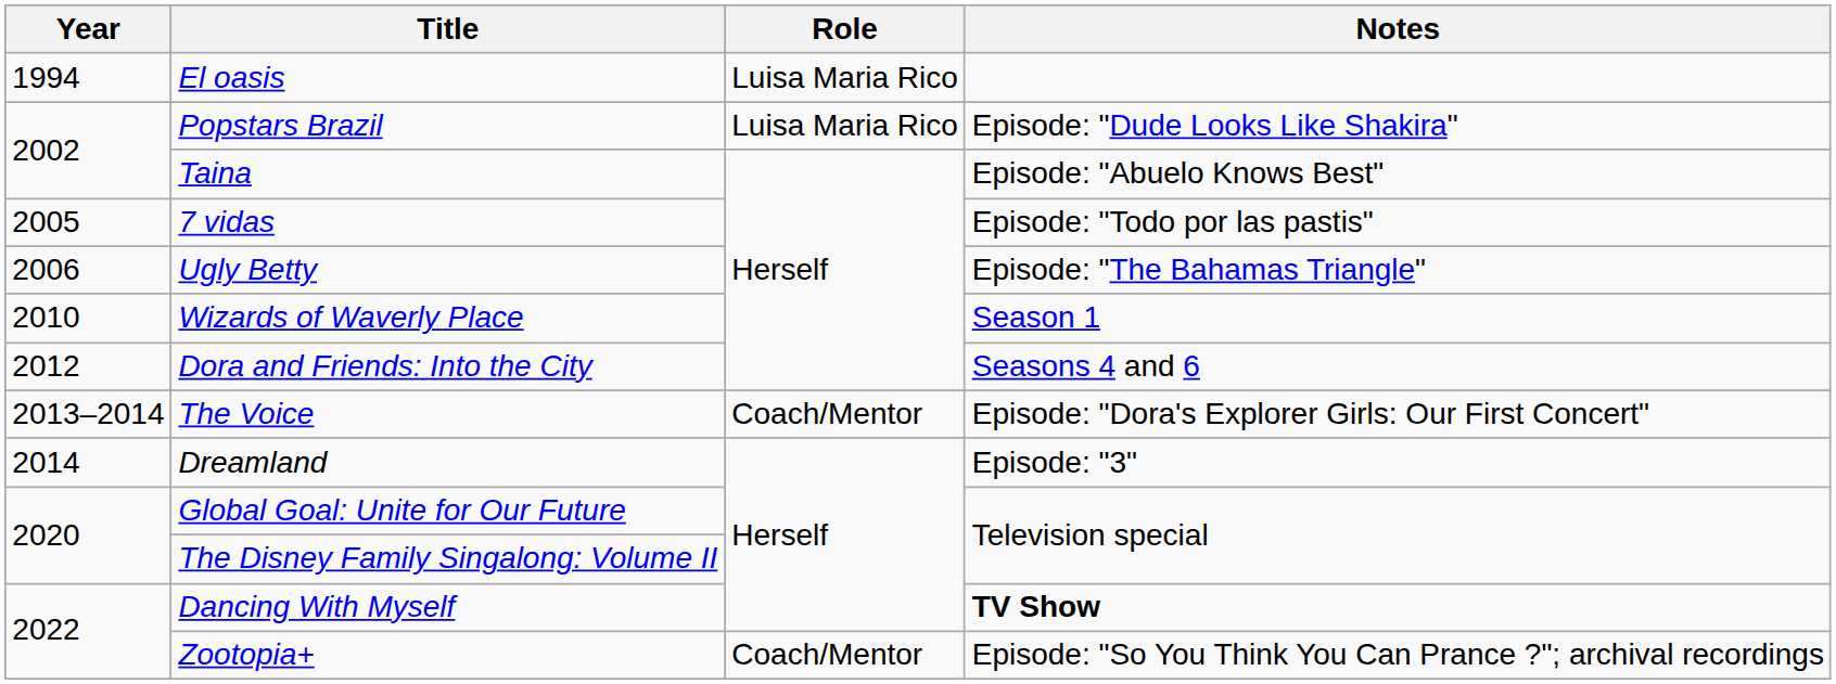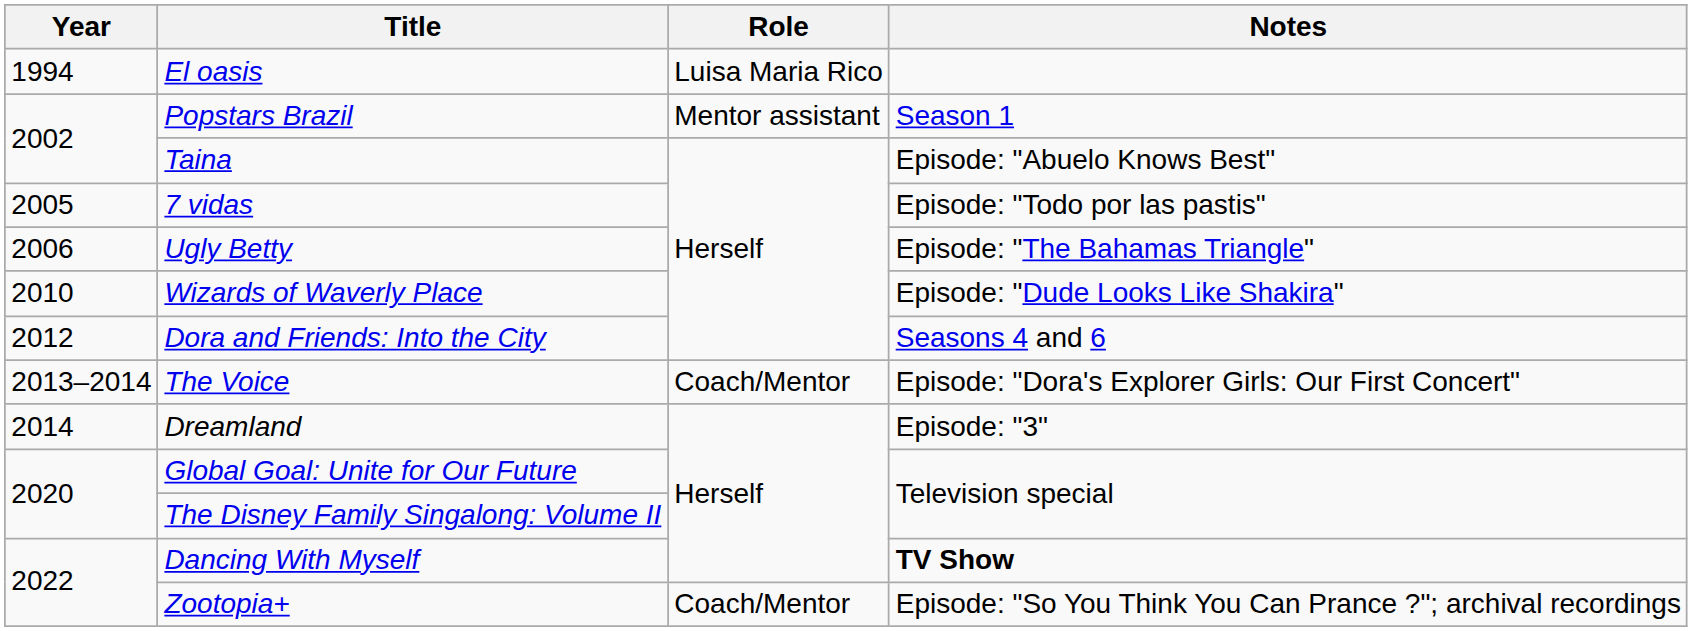Popstars Brazil | Role: Luisa Maria Rico -> Mentor assistant
Popstars Brazil | Notes: Episode: "Dude Looks Like Shakira" -> Season 1
Wizards of Waverly Place | Notes: Season 1 -> Episode: "Dude Looks Like Shakira"
